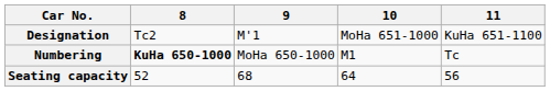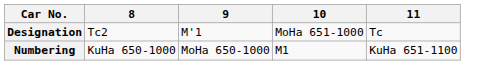Designation | 11: KuHa 651-1100 -> Tc
Numbering | 8: bold -> normal
Numbering | 11: Tc -> KuHa 651-1100
- row: Seating capacity | 52 | 68 | 64 | 56
